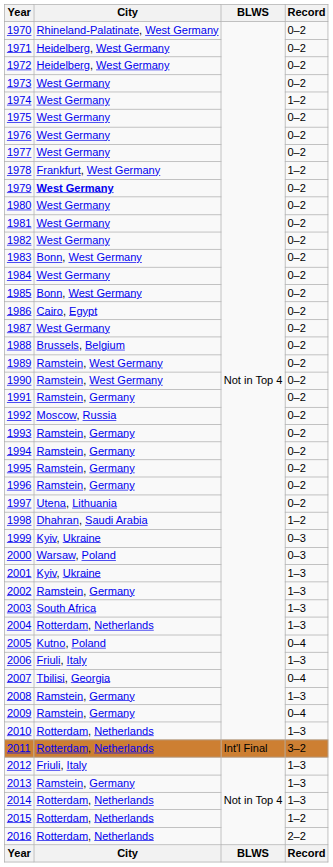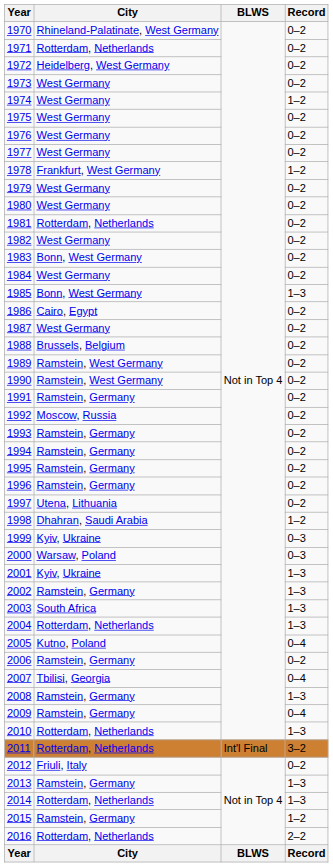1971 | City: Heidelberg, West Germany -> Rotterdam, Netherlands
1979 | City: bold -> normal
1981 | City: West Germany -> Rotterdam, Netherlands
1985 | Record: 0–2 -> 1–3
2006 | City: Friuli, Italy -> Ramstein, Germany
2006 | Record: 1–3 -> 0–2
2012 | Record: 1–3 -> 0–2
2015 | City: Rotterdam, Netherlands -> Ramstein, Germany
